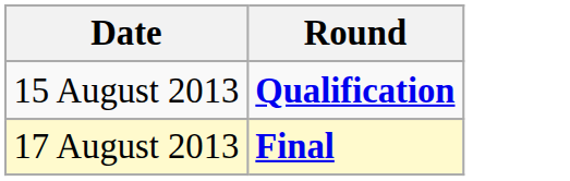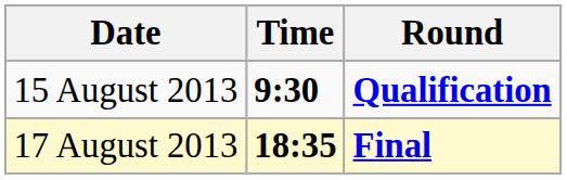+ column: Time | 9:30 | 18:35
